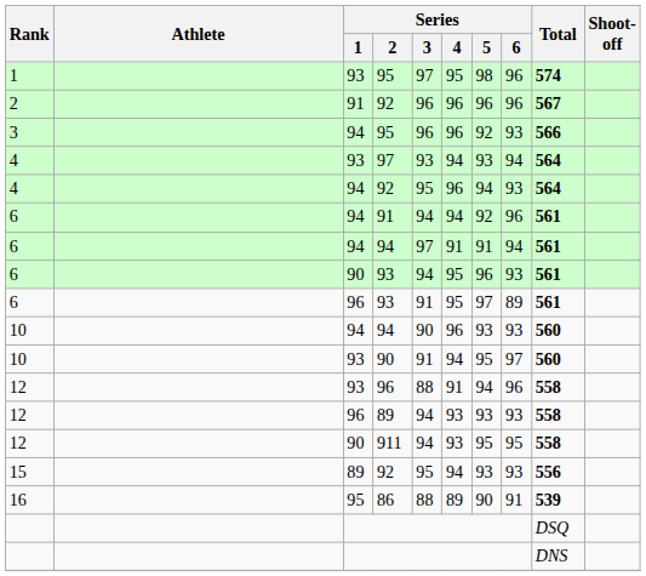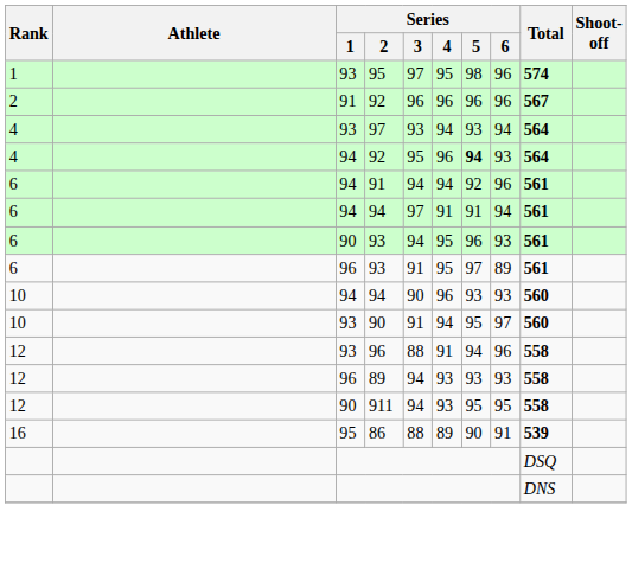- row: 3 | 94 | 95 | 96 | 96 | 92 | 93 | 566
4 / 92 | Series / 5: normal -> bold
- row: 15 | 89 | 92 | 95 | 94 | 93 | 93 | 556
